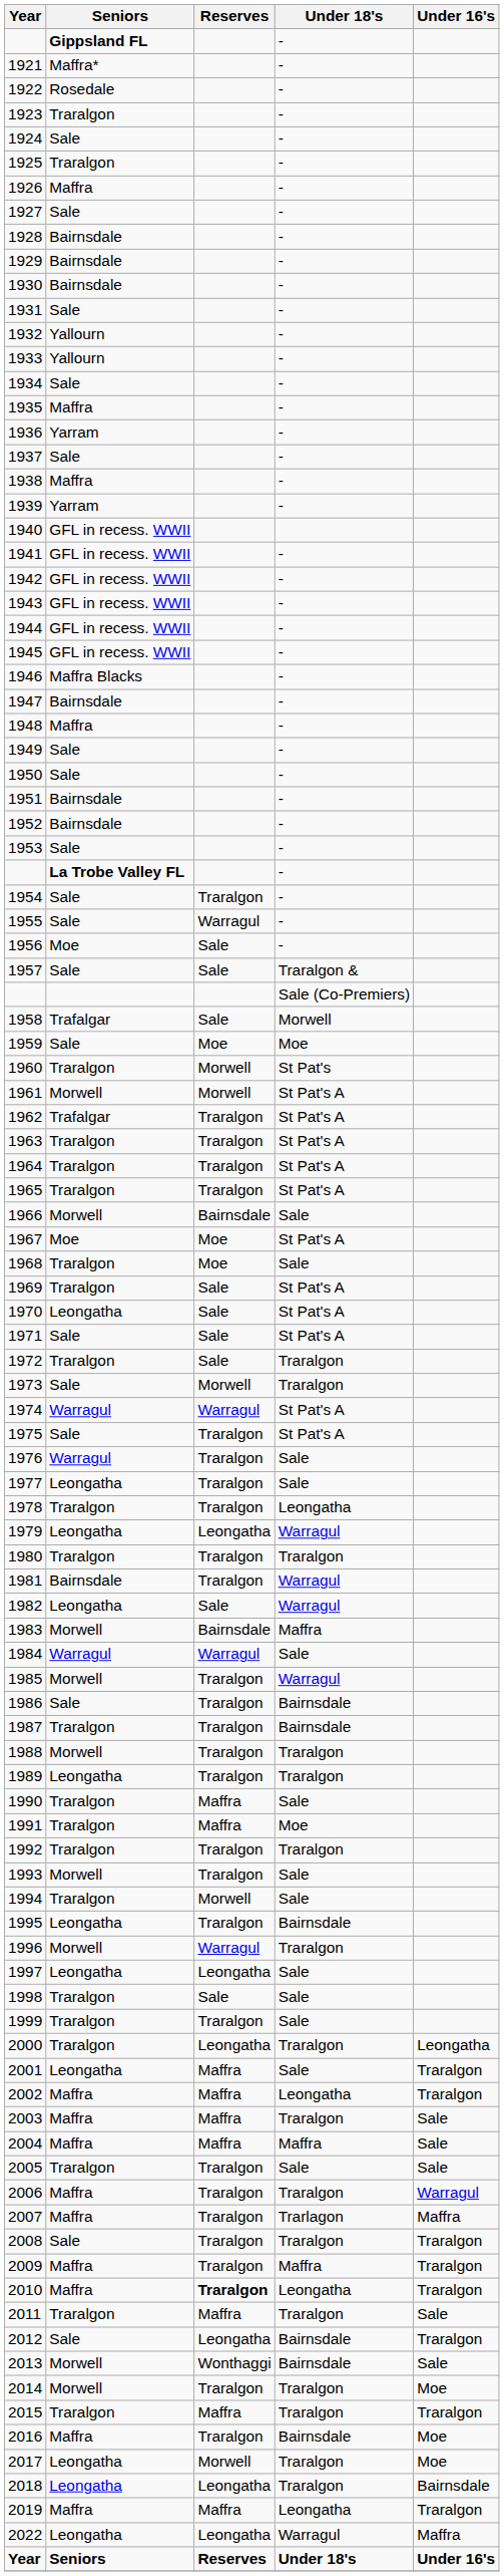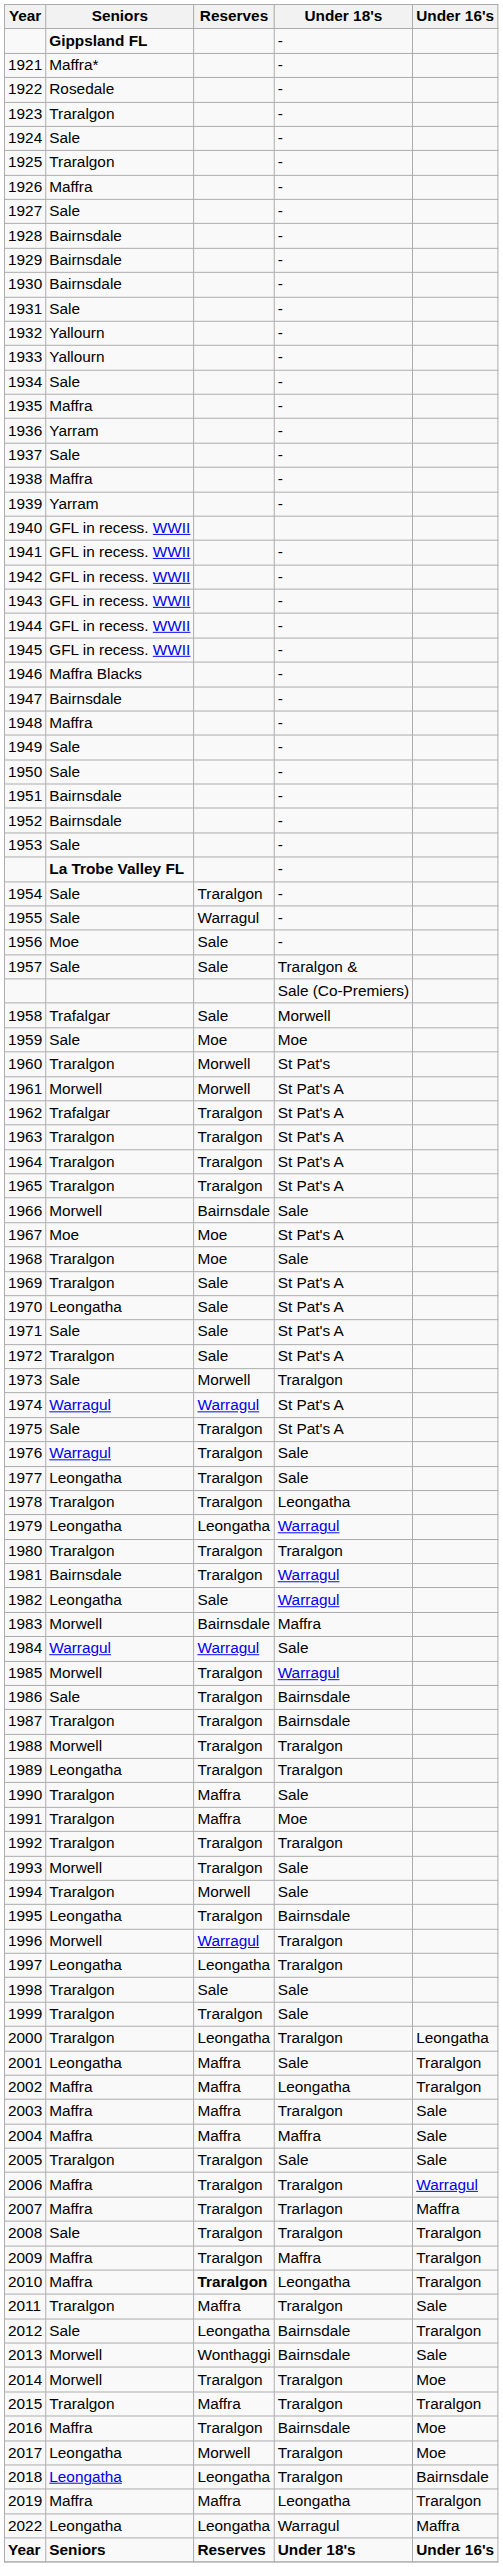1972 | Under 18's: Traralgon -> St Pat's A
1997 | Under 18's: Sale -> Traralgon
